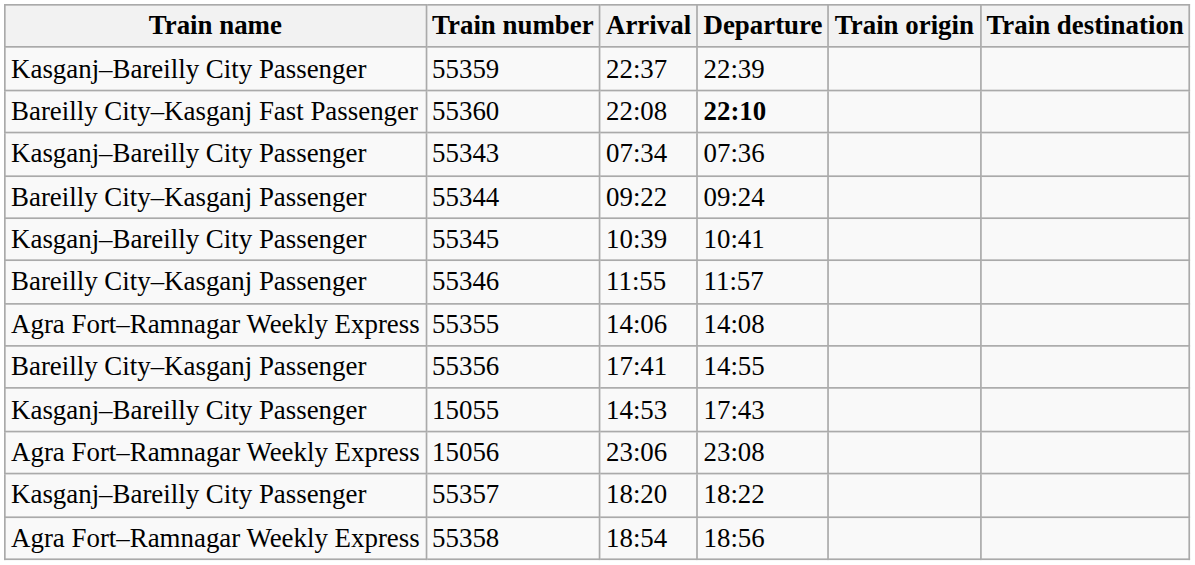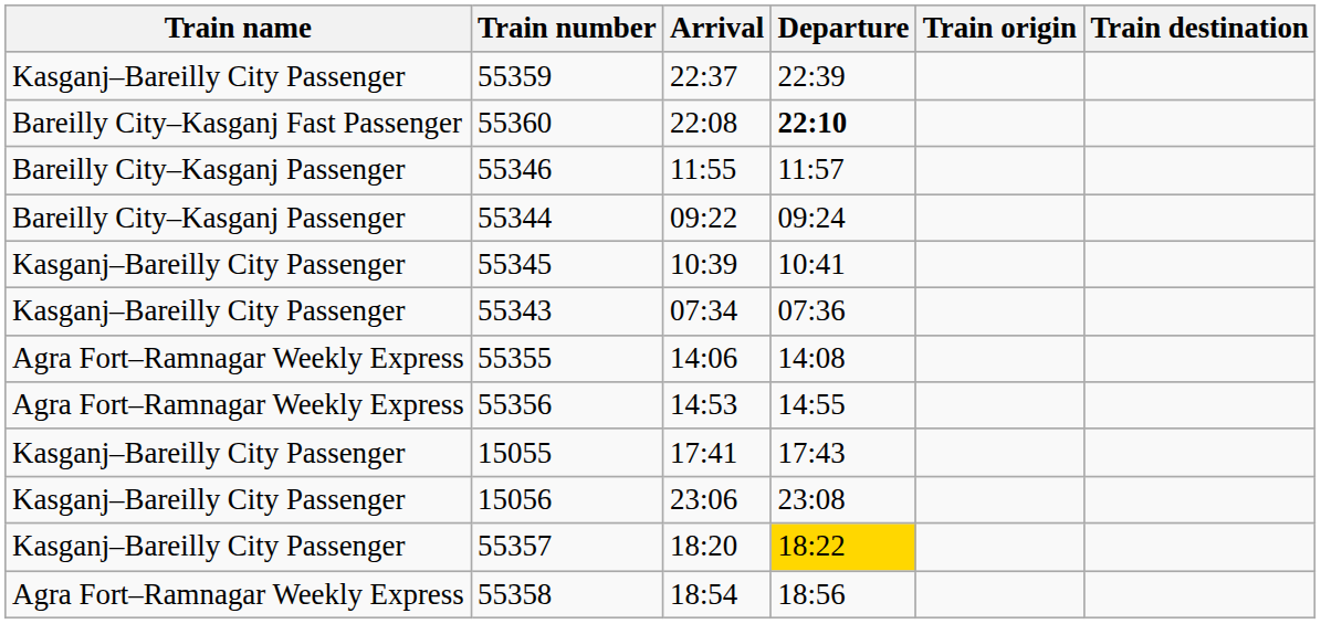rows swapped: 55343 <-> 55346
55356 | Train name: Bareilly City–Kasganj Passenger -> Agra Fort–Ramnagar Weekly Express
55356 | Arrival: 17:41 -> 14:53
15055 | Arrival: 14:53 -> 17:41
15056 | Train name: Agra Fort–Ramnagar Weekly Express -> Kasganj–Bareilly City Passenger
55357 | Departure: no background -> gold background
